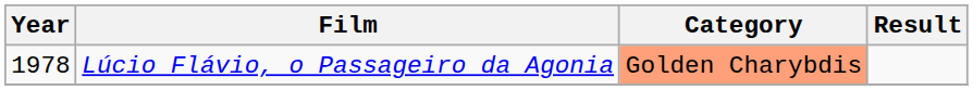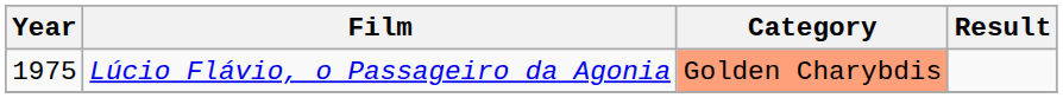Lúcio Flávio, o Passageiro da Agonia | Year: 1978 -> 1975
